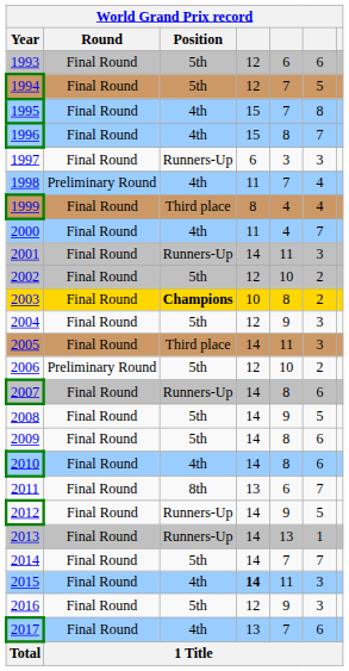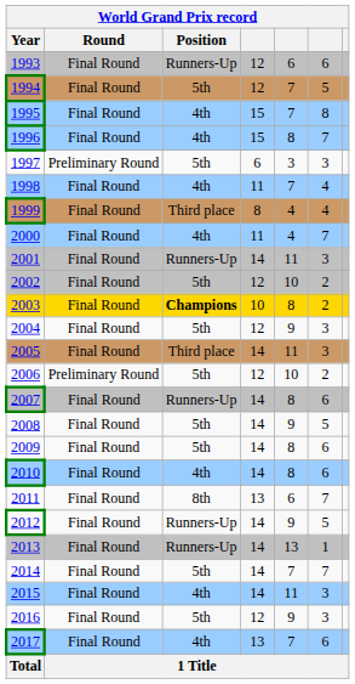1993 | World Grand Prix record / Position: 5th -> Runners-Up
1997 | World Grand Prix record / Round: Final Round -> Preliminary Round
1997 | World Grand Prix record / Position: Runners-Up -> 5th
1998 | World Grand Prix record / Round: Preliminary Round -> Final Round
2015 | column 4: bold -> normal
